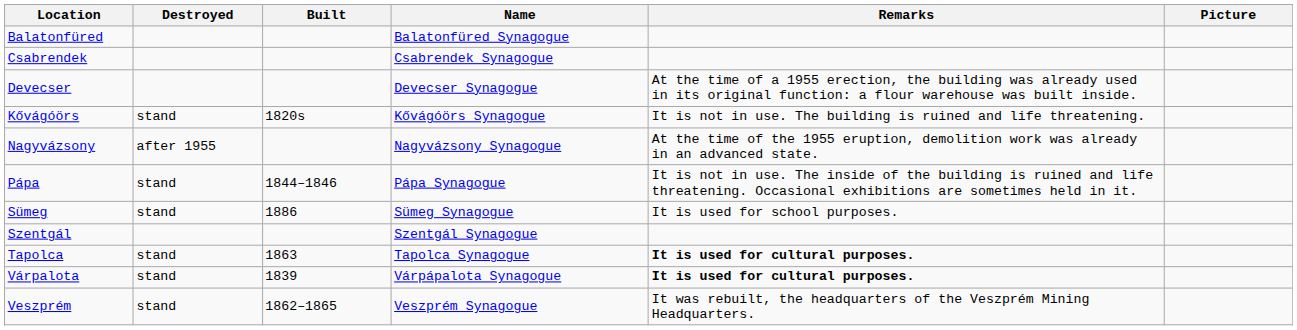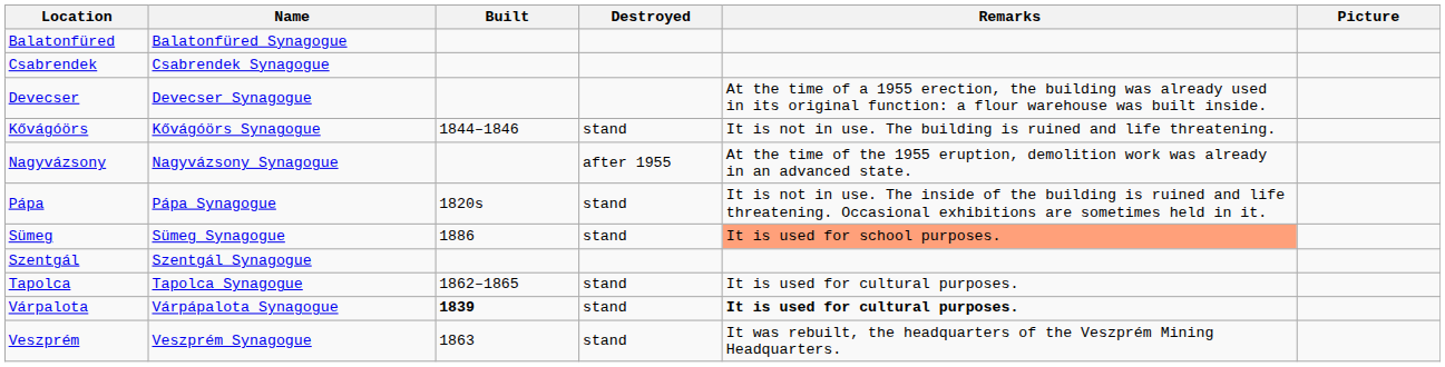columns swapped: Name <-> Destroyed
Kővágóörs | Built: 1820s -> 1844–1846
Pápa | Built: 1844–1846 -> 1820s
Sümeg | Remarks: no background -> lightsalmon background
Tapolca | Built: 1863 -> 1862–1865
Tapolca | Remarks: bold -> normal
Várpalota | Built: normal -> bold
Veszprém | Built: 1862–1865 -> 1863
